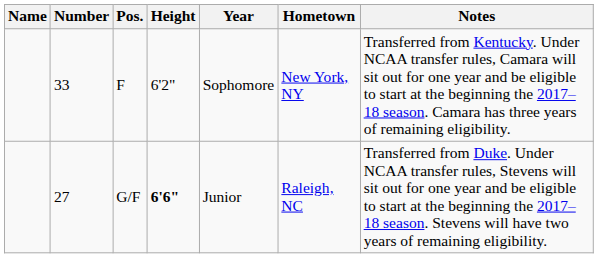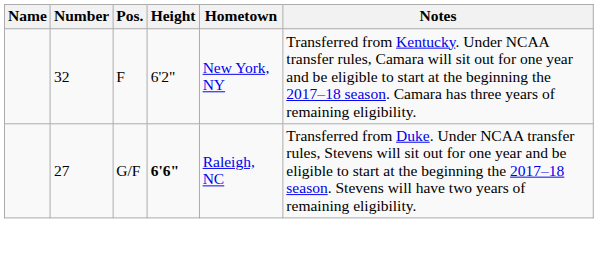- column: Year | Sophomore | Junior
F | Number: 33 -> 32
